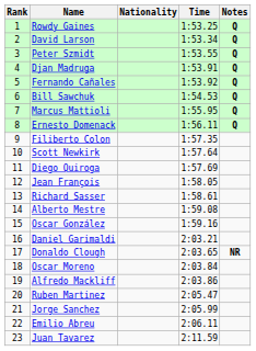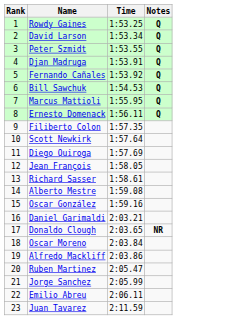- column: Nationality
